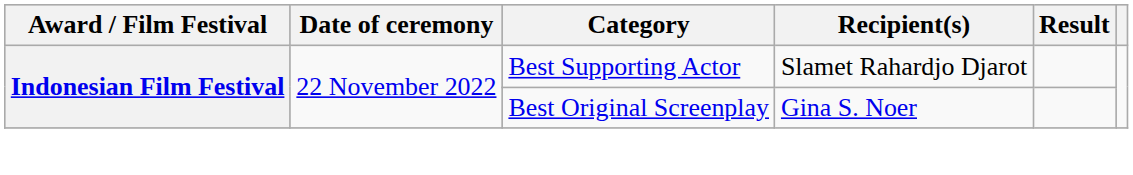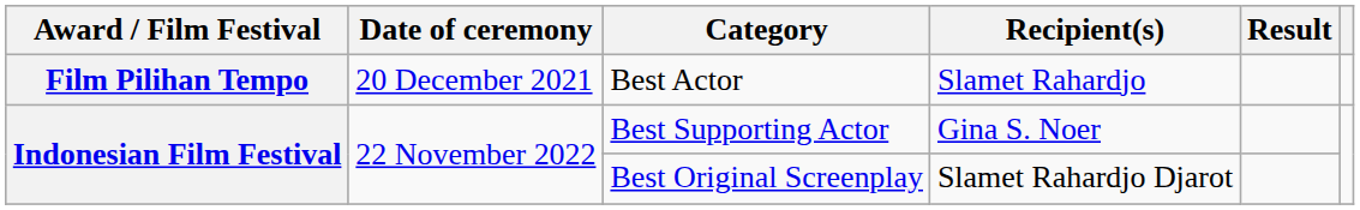+ row: Film Pilihan Tempo | 20 December 2021 | Best Actor | Slamet Rahardjo
Best Supporting Actor | Recipient(s): Slamet Rahardjo Djarot -> Gina S. Noer
Best Original Screenplay | Recipient(s): Gina S. Noer -> Slamet Rahardjo Djarot
